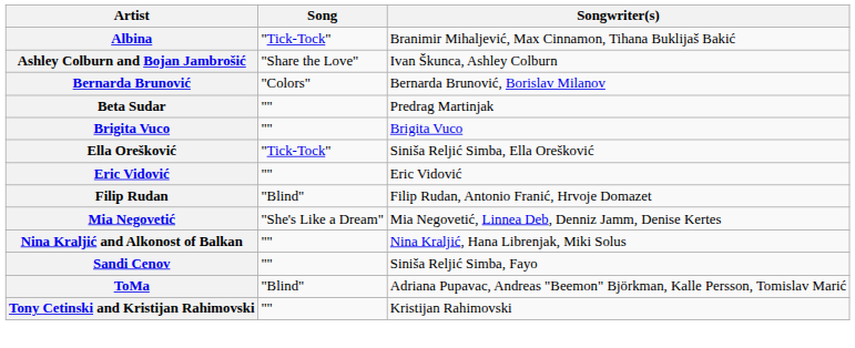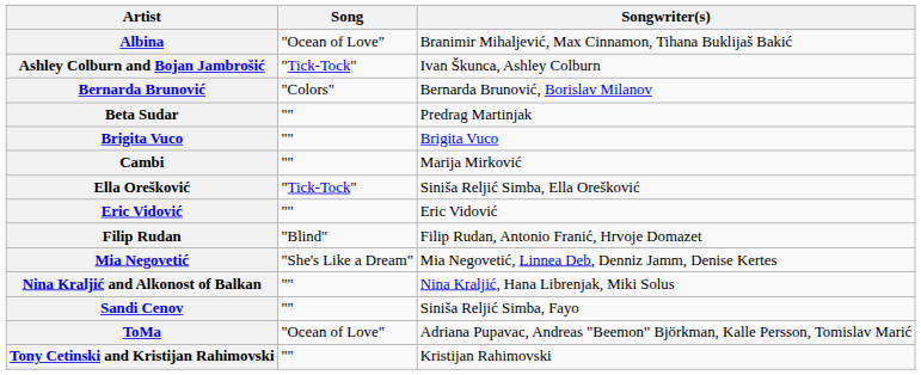Albina | Song: "Tick-Tock" -> "Ocean of Love"
Ashley Colburn and Bojan Jambrošić | Song: "Share the Love" -> "Tick-Tock"
+ row: Cambi | "" | Marija Mirković
ToMa | Song: "Blind" -> "Ocean of Love"
